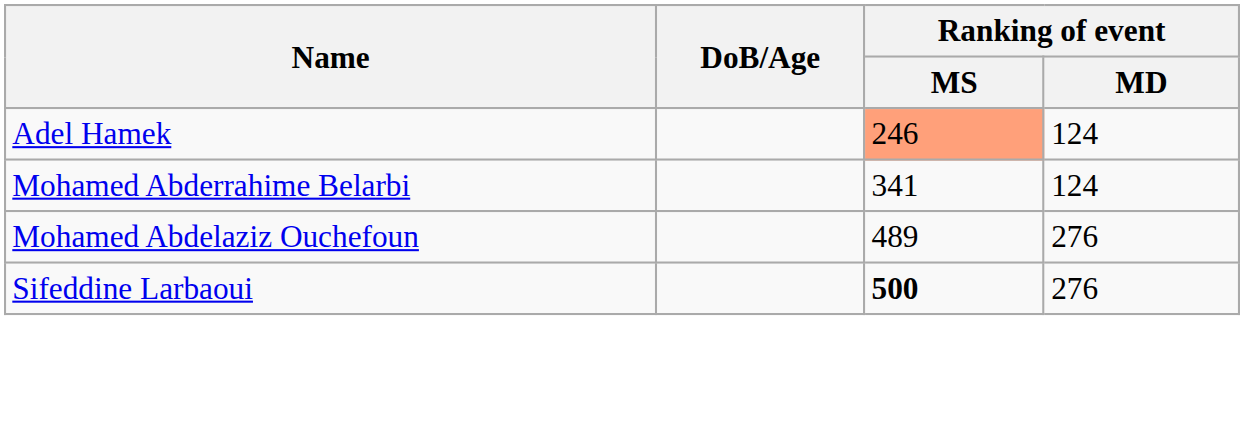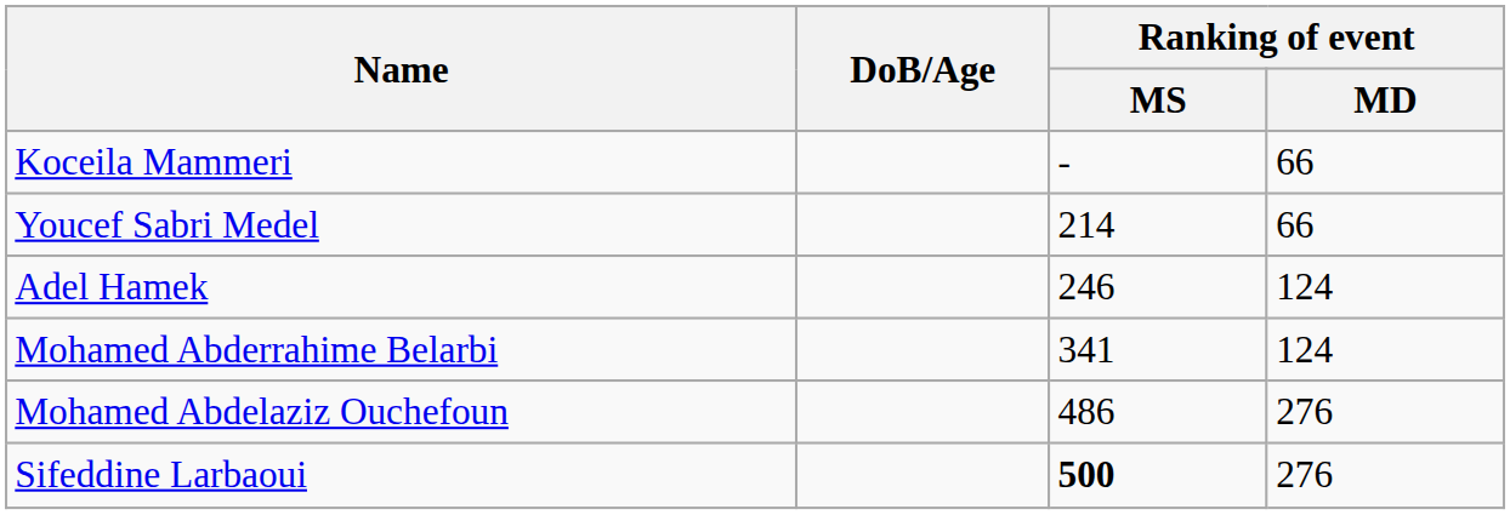+ row: Koceila Mammeri | - | 66
+ row: Youcef Sabri Medel | 214 | 66
Adel Hamek | Ranking of event / MS: lightsalmon background -> no background
Mohamed Abdelaziz Ouchefoun | Ranking of event / MS: 489 -> 486
